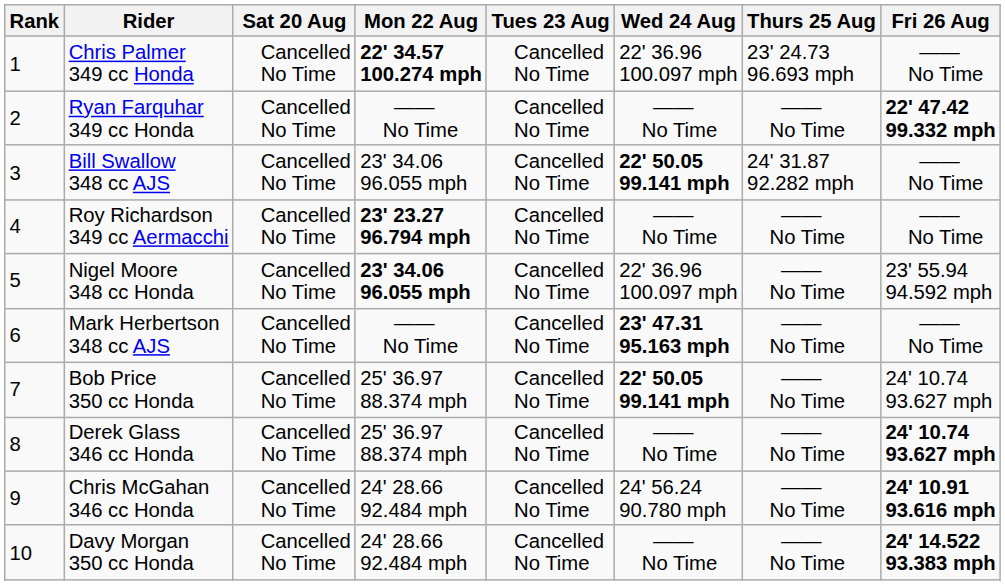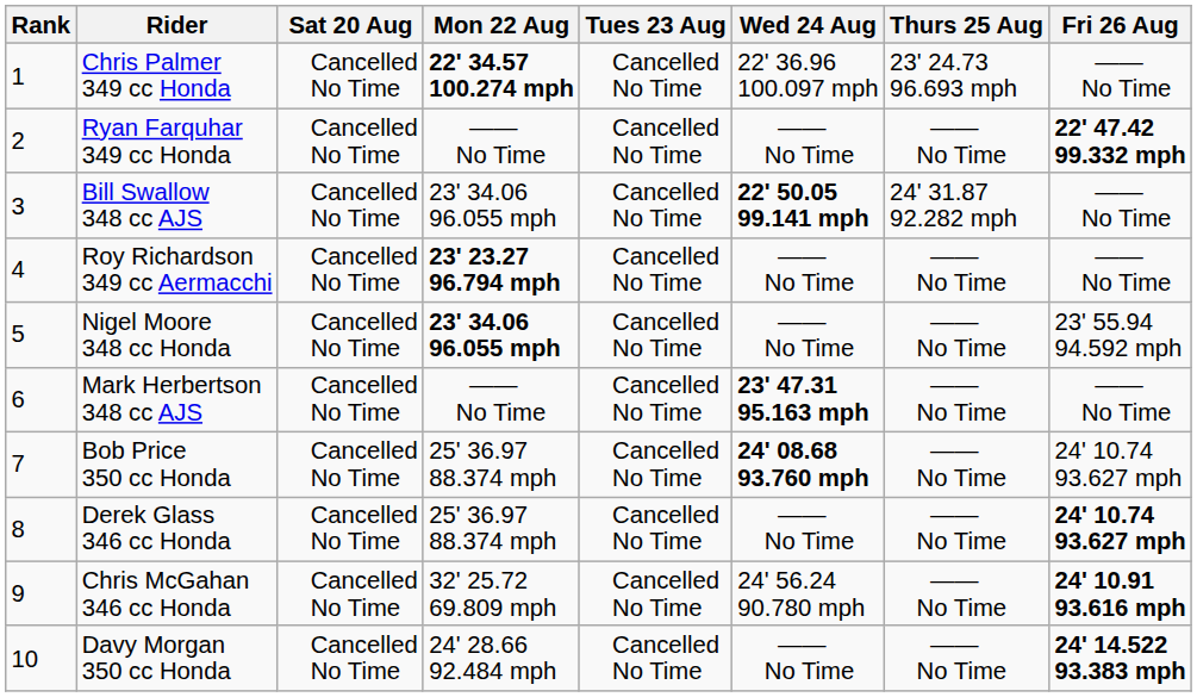Nigel Moore 348 cc Honda | Wed 24 Aug: 22' 36.96 100.097 mph -> —— No Time
Bob Price 350 cc Honda | Wed 24 Aug: 22' 50.05 99.141 mph -> 24' 08.68 93.760 mph
Chris McGahan 346 cc Honda | Mon 22 Aug: 24' 28.66 92.484 mph -> 32' 25.72 69.809 mph
